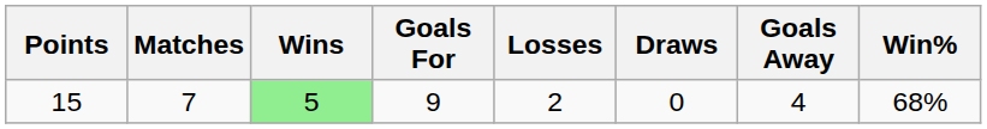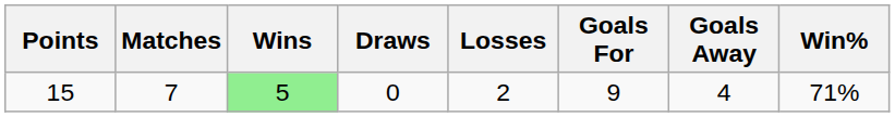columns swapped: Draws <-> Goals For
15 | Win%: 68% -> 71%
